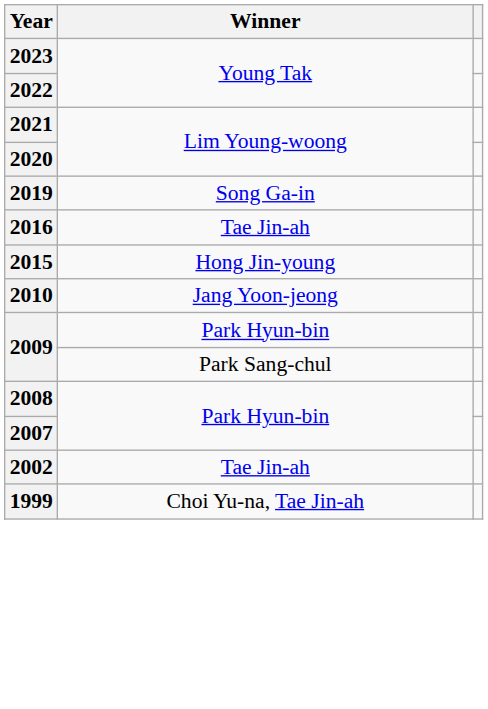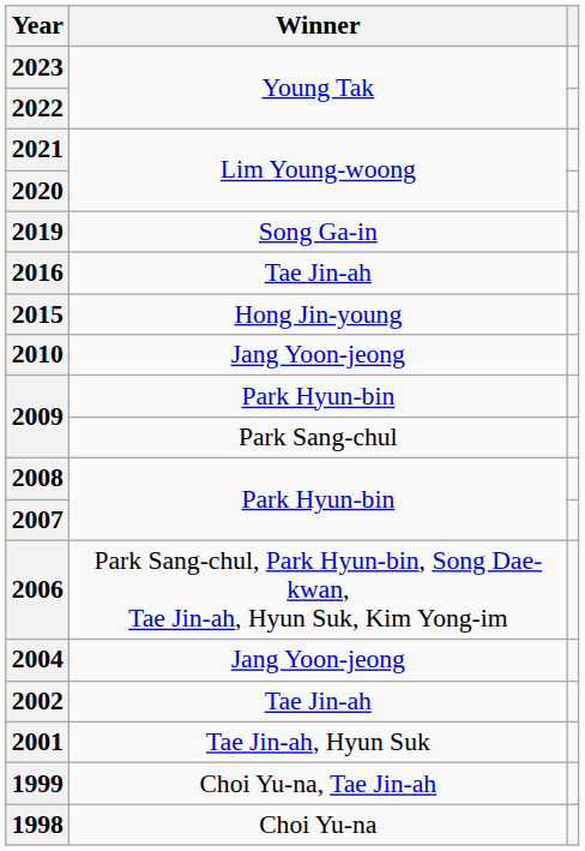+ row: 2006 | Park Sang-chul, Park Hyun-bin, Song Dae-kwan, Tae Jin-ah, Hyun Suk, Kim Yong-im
+ row: 2004 | Jang Yoon-jeong
+ row: 2001 | Tae Jin-ah, Hyun Suk
+ row: 1998 | Choi Yu-na
